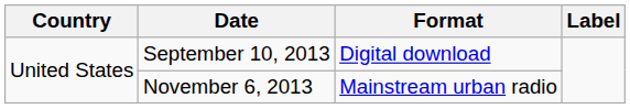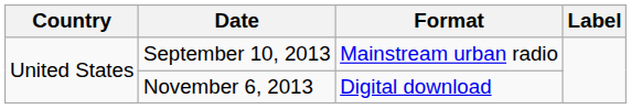September 10, 2013 | Format: Digital download -> Mainstream urban radio
November 6, 2013 | Format: Mainstream urban radio -> Digital download
